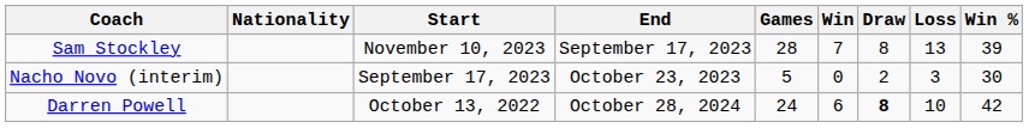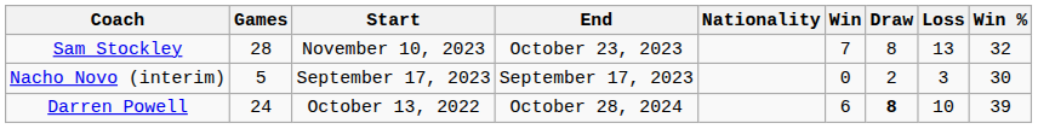columns swapped: Nationality <-> Games
Sam Stockley | End: September 17, 2023 -> October 23, 2023
Sam Stockley | Win %: 39 -> 32
Nacho Novo (interim) | End: October 23, 2023 -> September 17, 2023
Darren Powell | Win %: 42 -> 39
